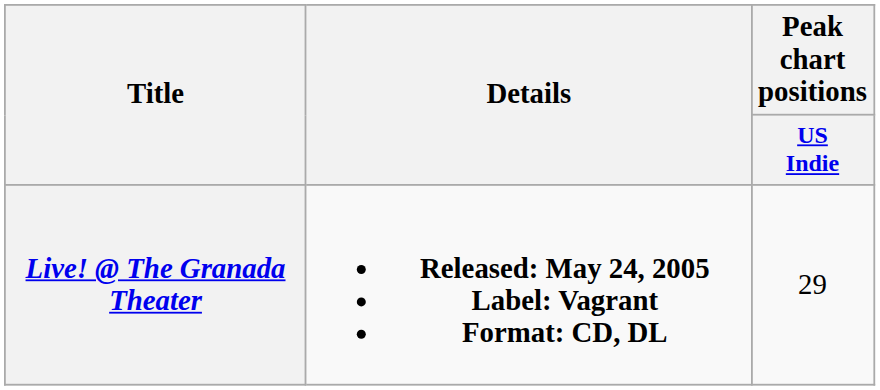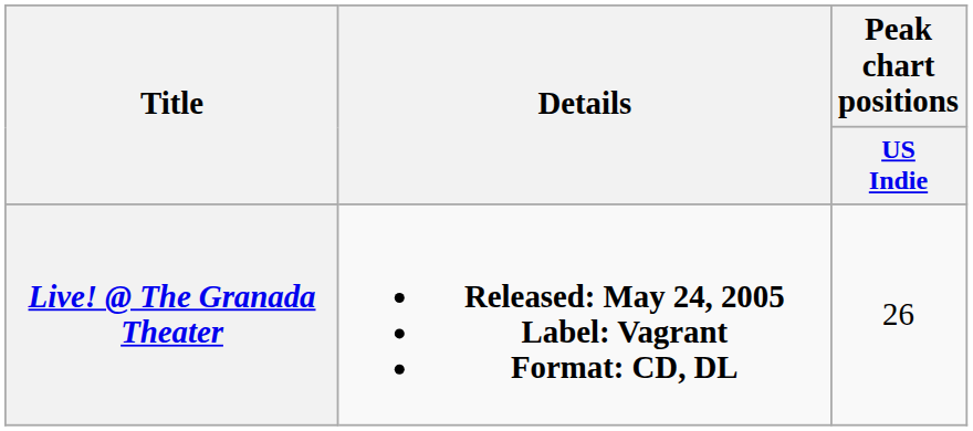Live! @ The Granada Theater | Peak chart positions / US Indie: 29 -> 26
